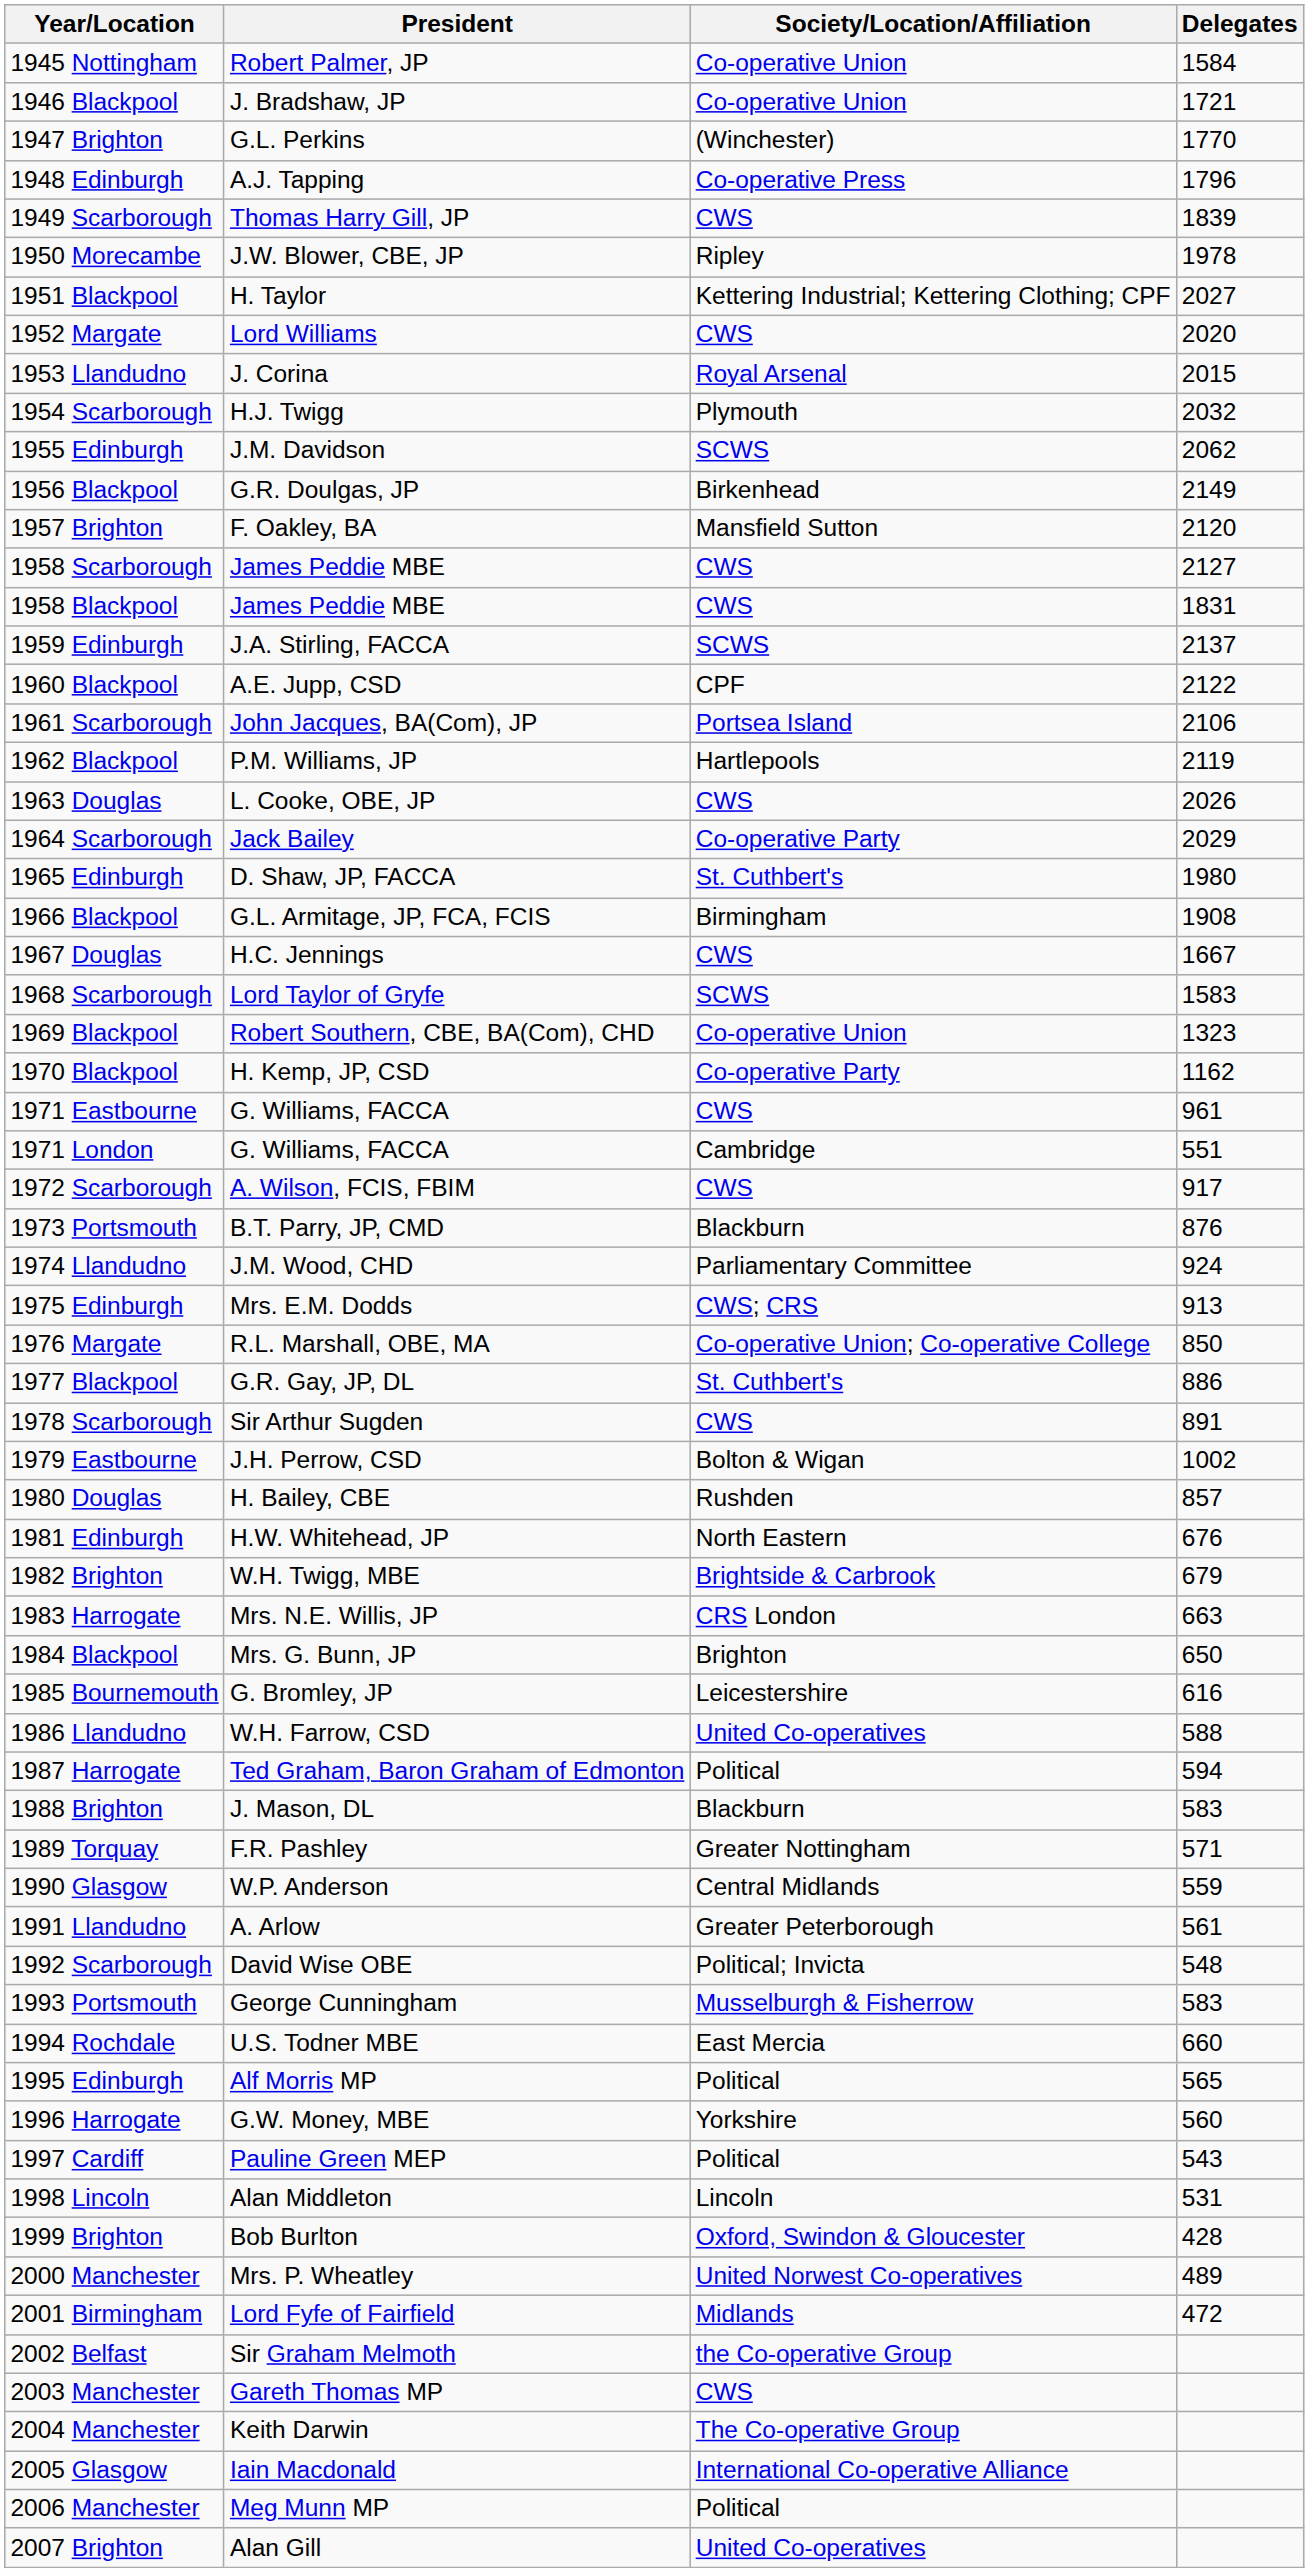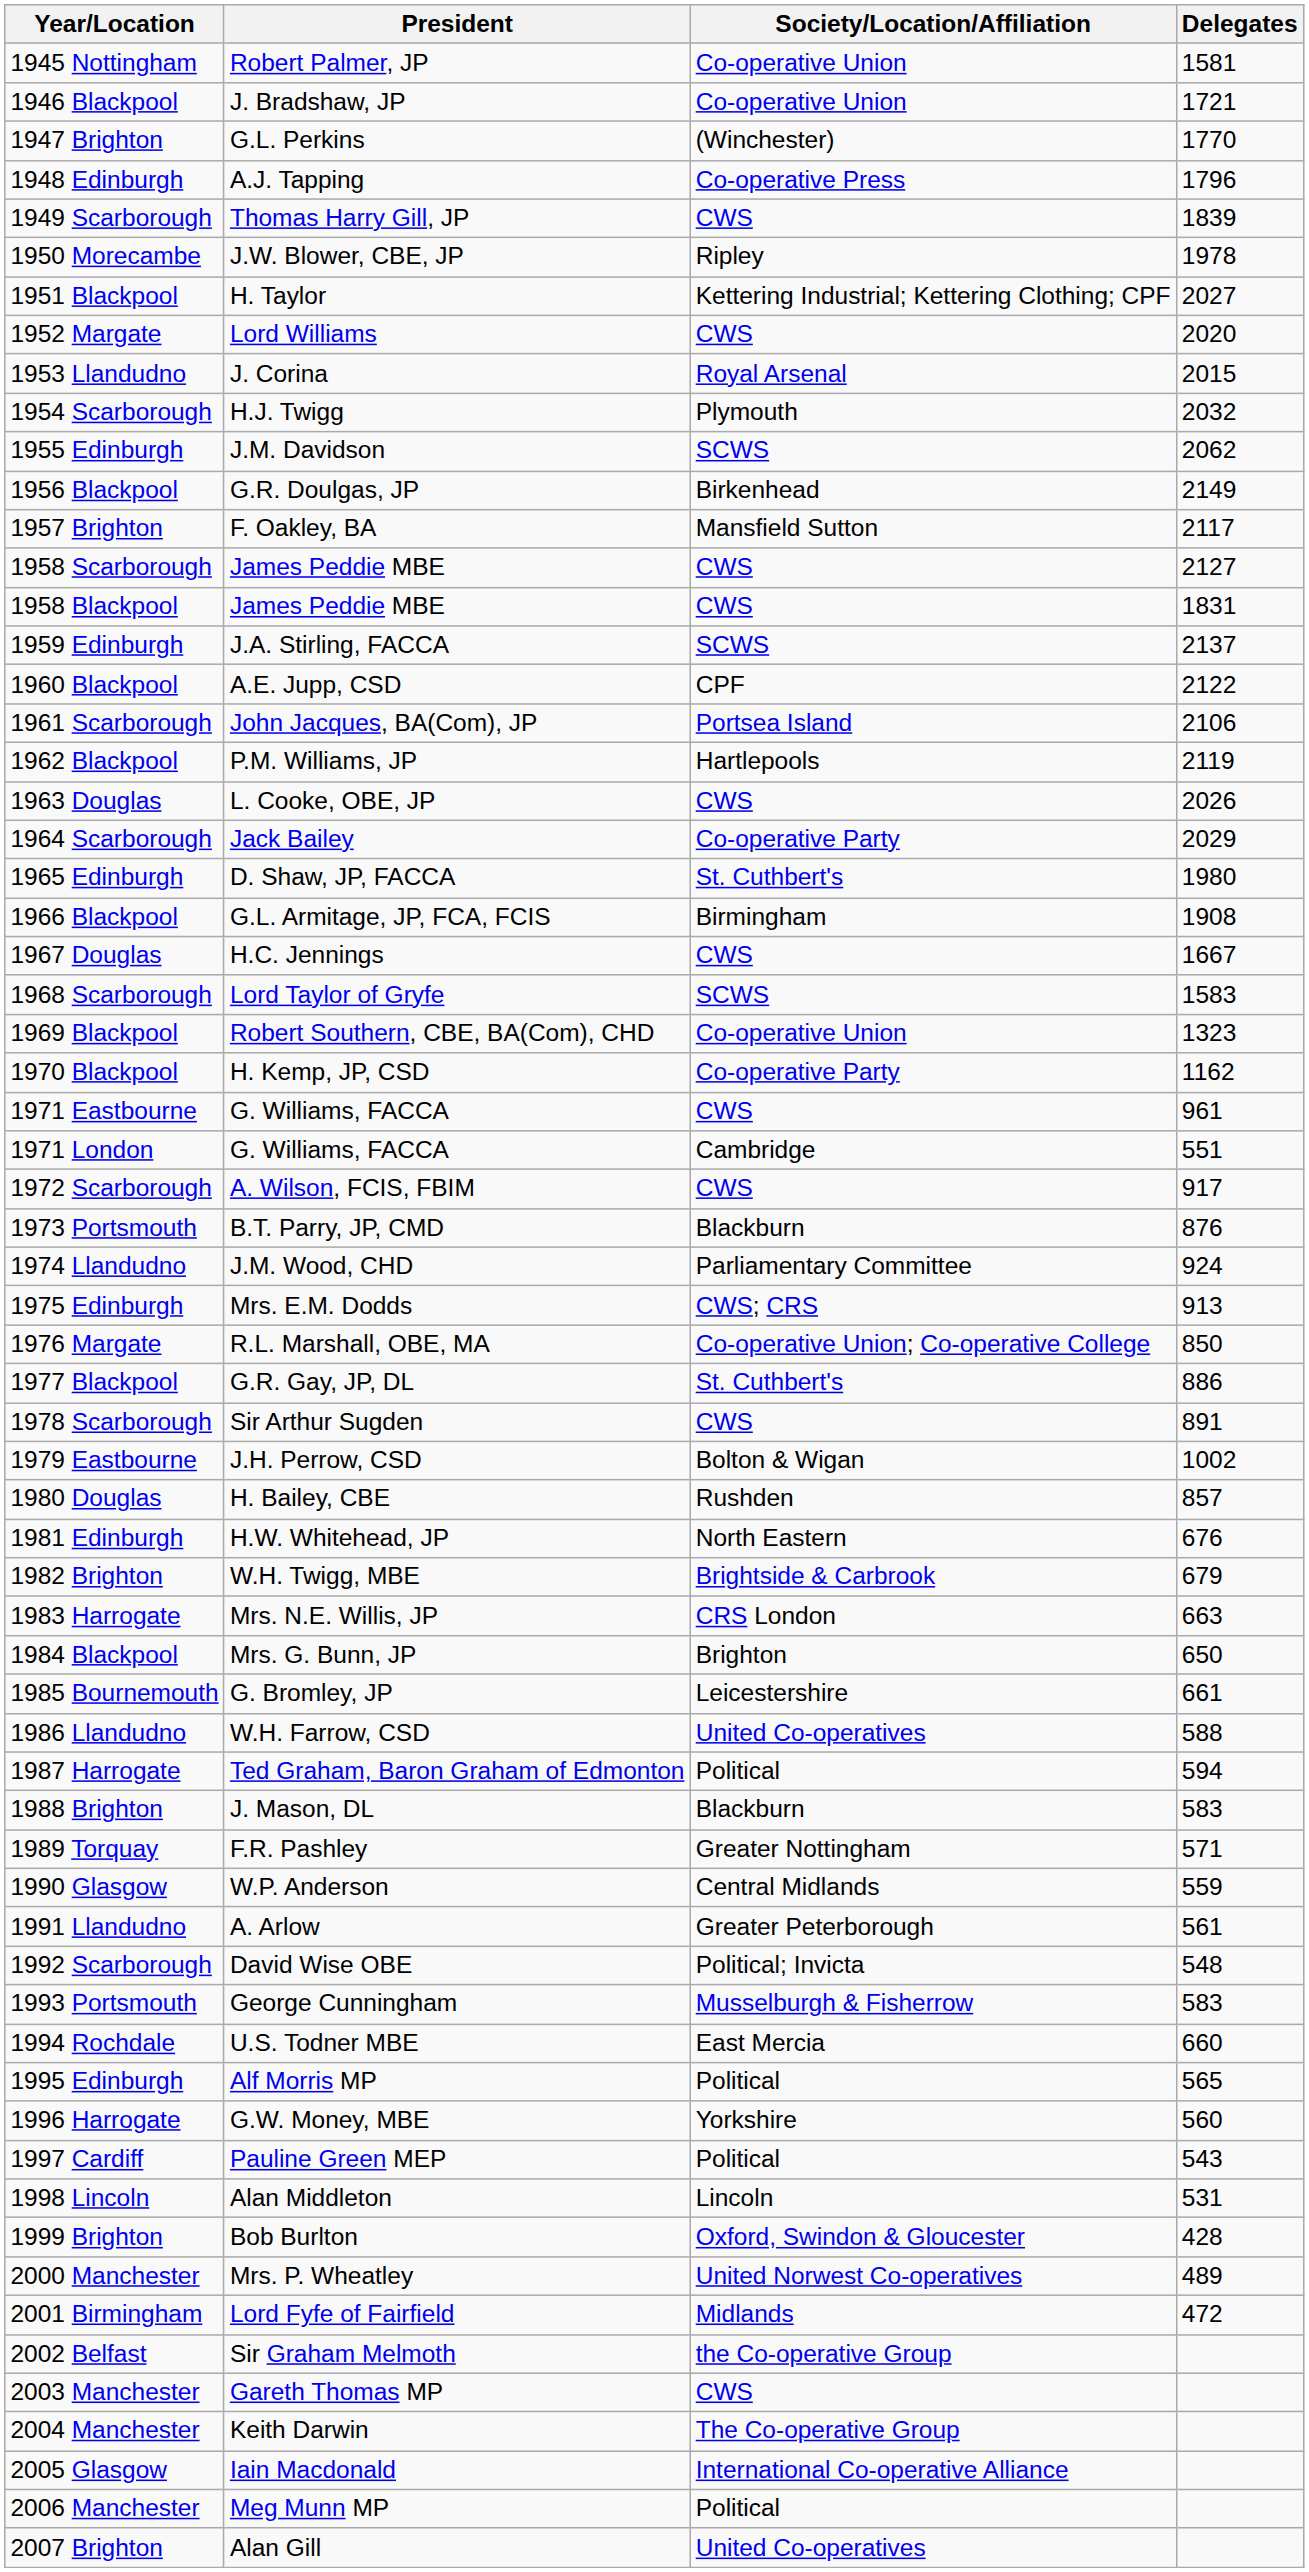1945 Nottingham | Delegates: 1584 -> 1581
1957 Brighton | Delegates: 2120 -> 2117
1985 Bournemouth | Delegates: 616 -> 661
